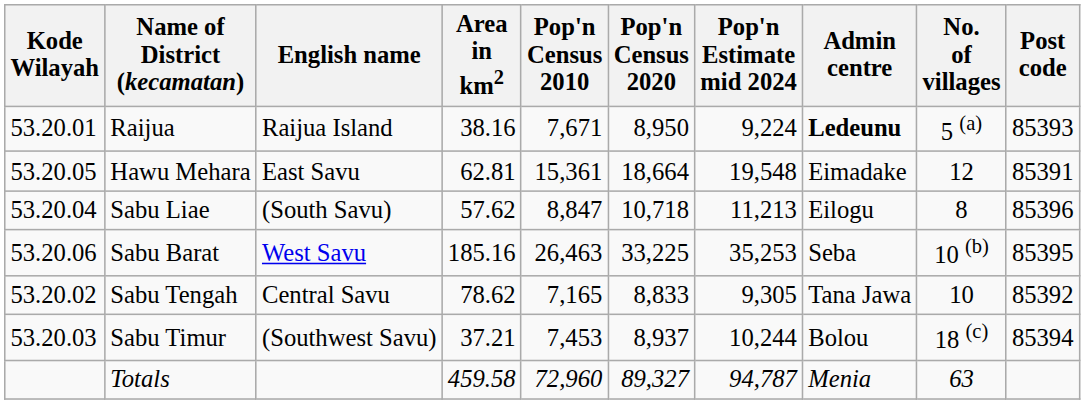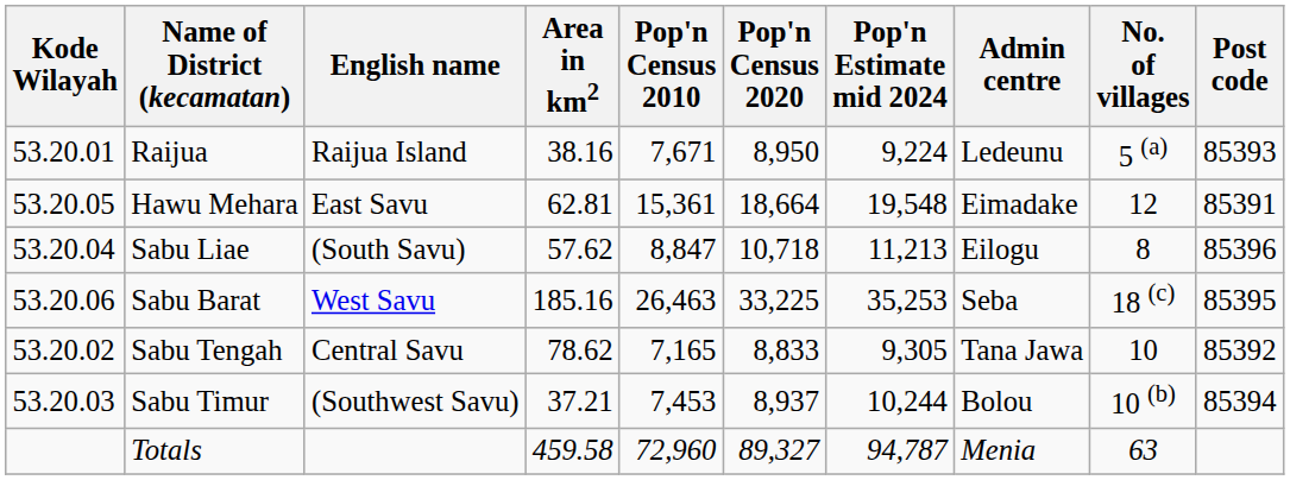Raijua | Admin centre: bold -> normal
Sabu Barat | No. of villages: 10 (b) -> 18 (c)
Sabu Timur | No. of villages: 18 (c) -> 10 (b)
